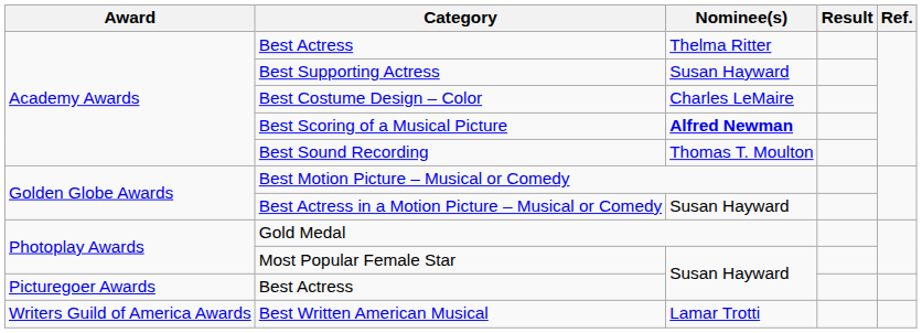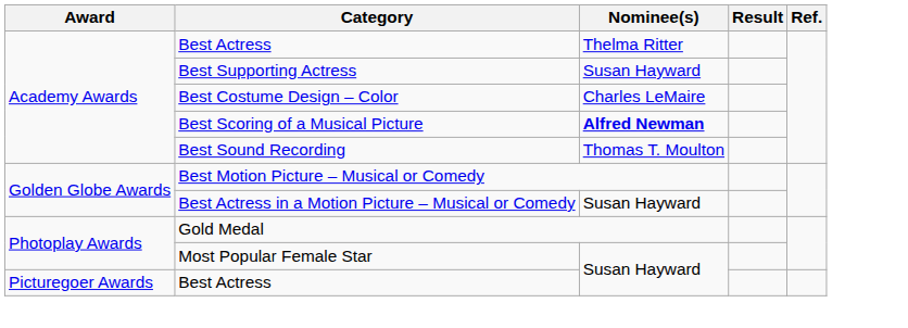- row: Writers Guild of America Awards | Best Written American Musical | Lamar Trotti
